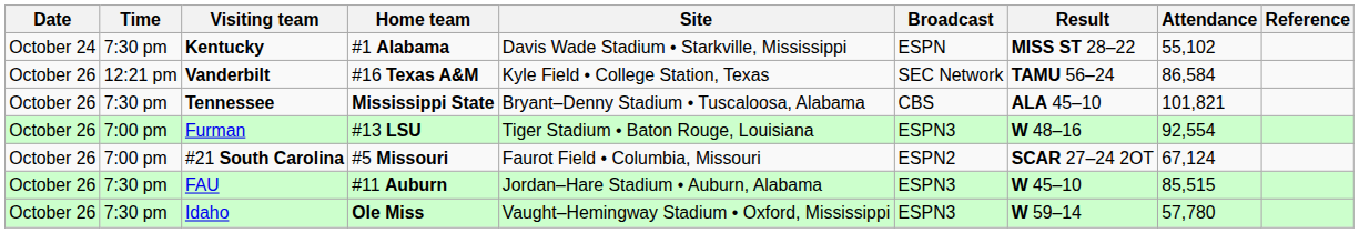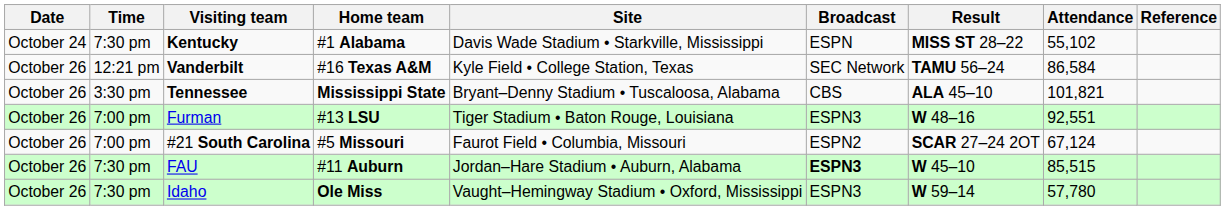Tennessee | Time: 7:30 pm -> 3:30 pm
Furman | Attendance: 92,554 -> 92,551
FAU | Broadcast: normal -> bold
